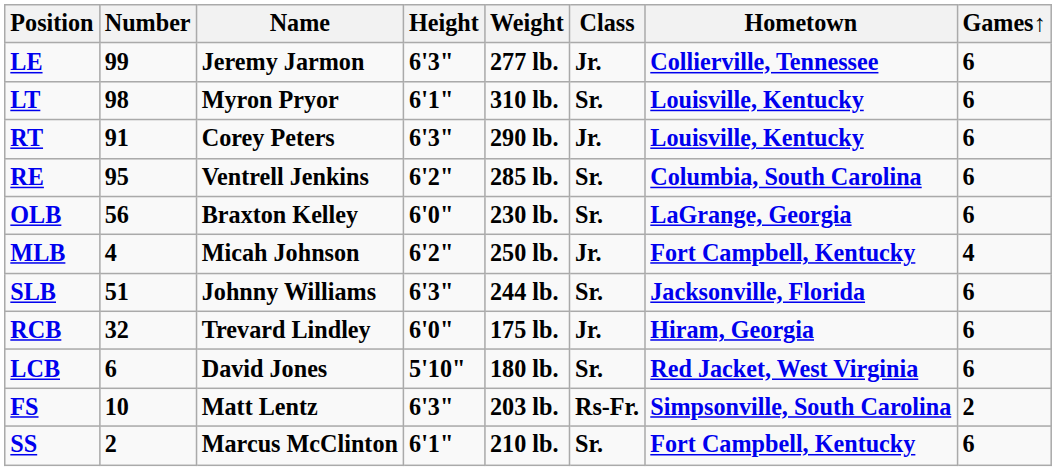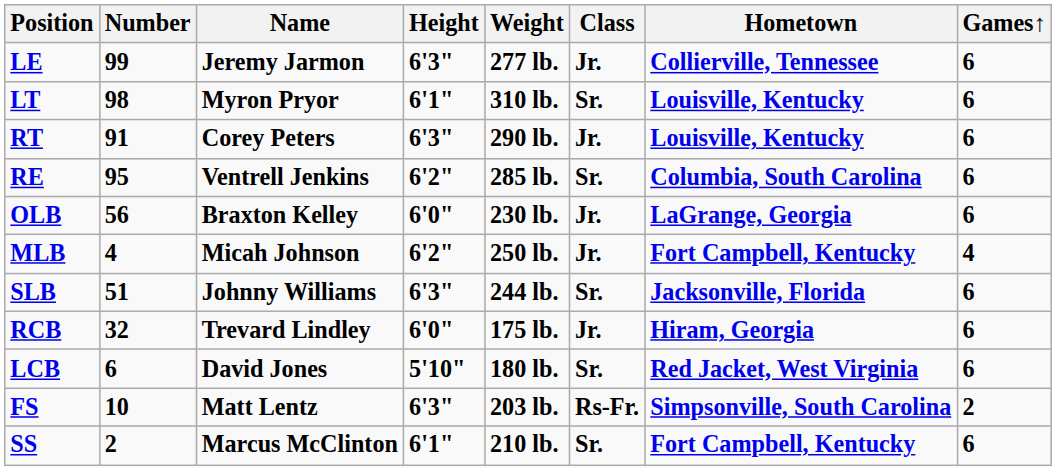OLB | Class: Sr. -> Jr.
